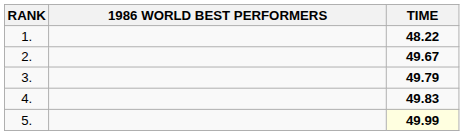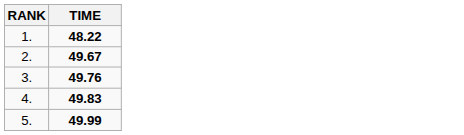- column: 1986 WORLD BEST PERFORMERS
3. | TIME: 49.79 -> 49.76
5. | TIME: lightyellow background -> no background
